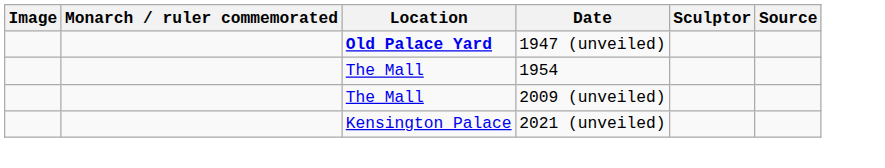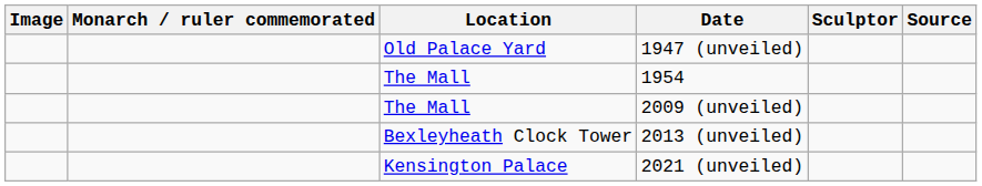1947 (unveiled) | Location: bold -> normal
+ row: Bexleyheath Clock Tower | 2013 (unveiled)
